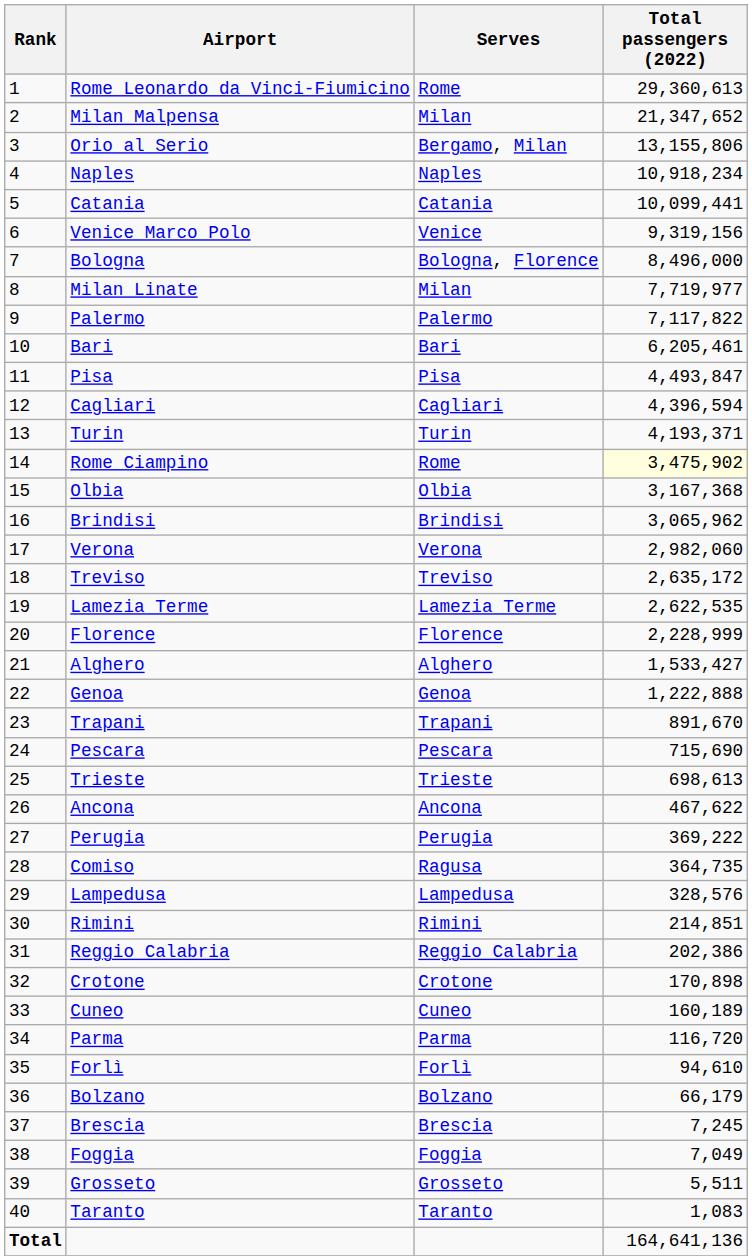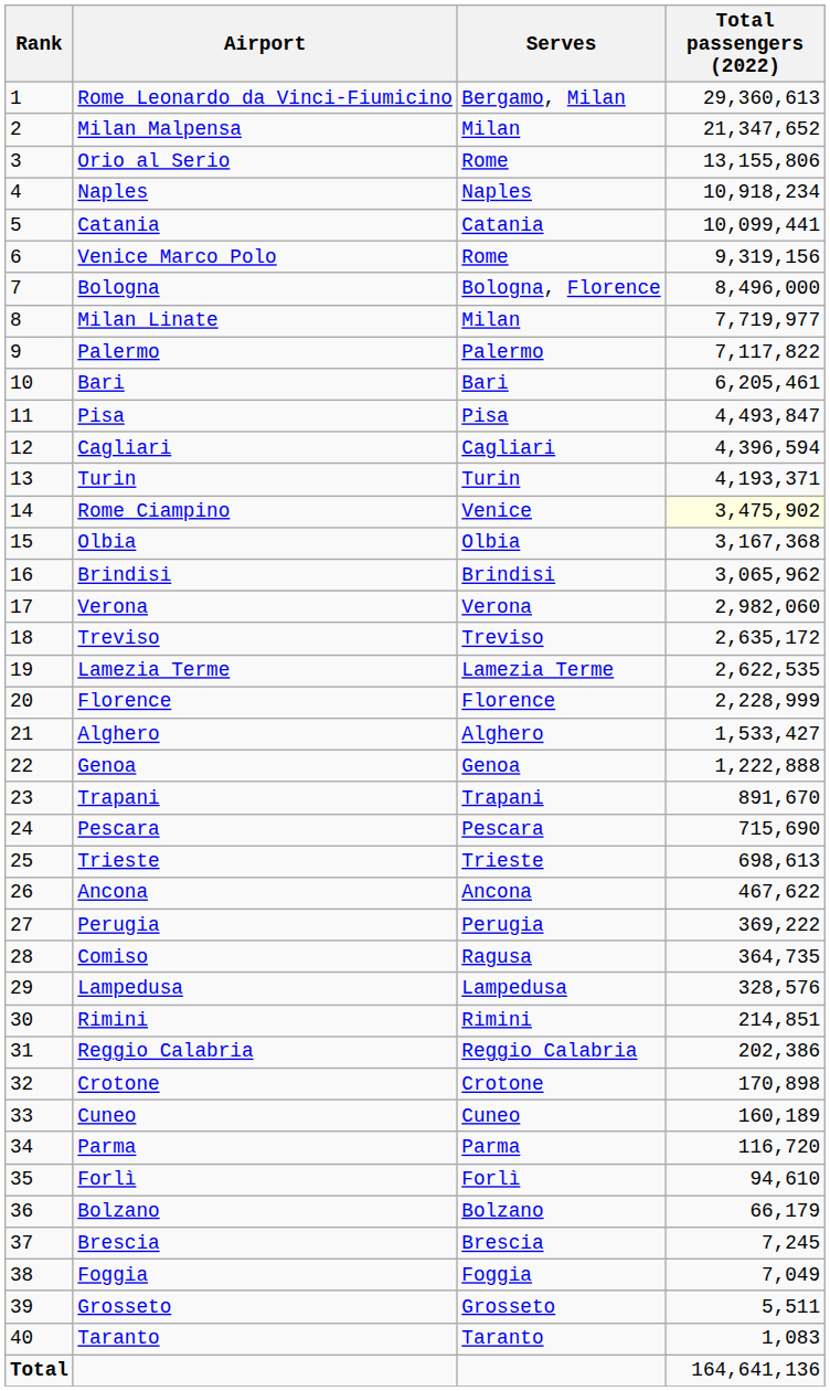Rome Leonardo da Vinci-Fiumicino | Serves: Rome -> Bergamo, Milan
Orio al Serio | Serves: Bergamo, Milan -> Rome
Venice Marco Polo | Serves: Venice -> Rome
Rome Ciampino | Serves: Rome -> Venice
